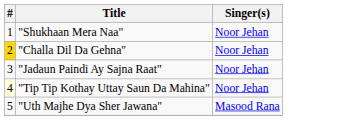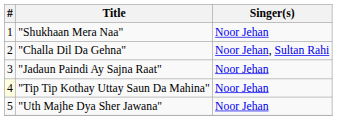"Challa Dil Da Gehna" | #: gold background -> no background
"Challa Dil Da Gehna" | Singer(s): Noor Jehan -> Noor Jehan, Sultan Rahi
"Uth Majhe Dya Sher Jawana" | Singer(s): Masood Rana -> Noor Jehan
